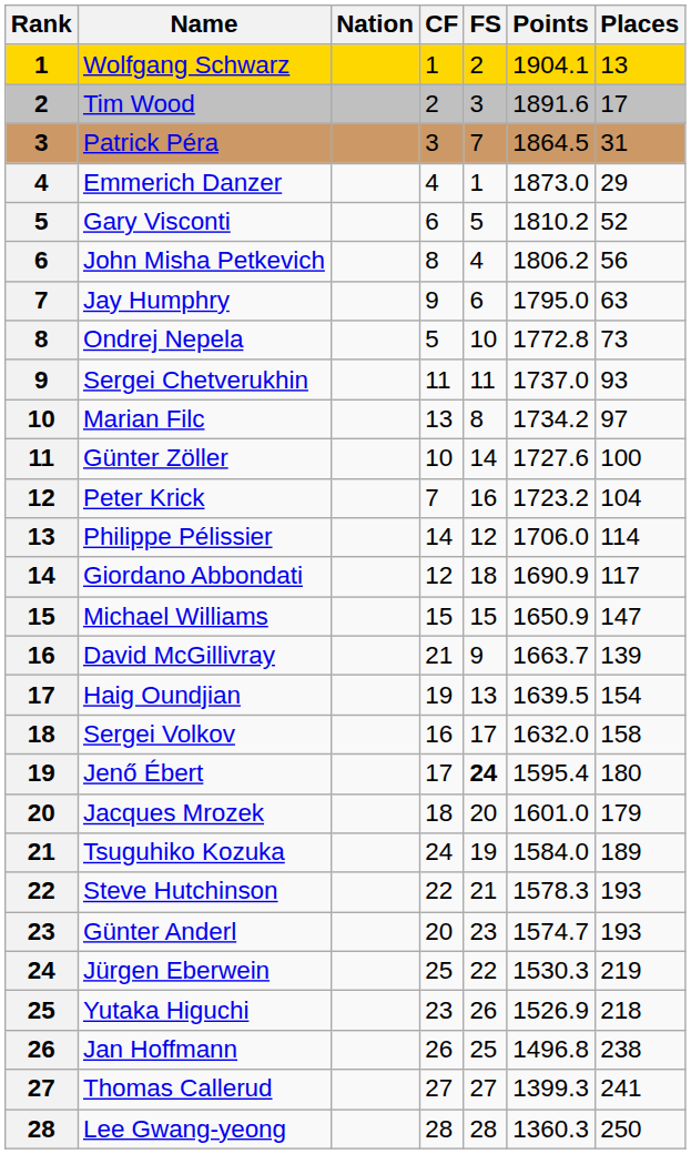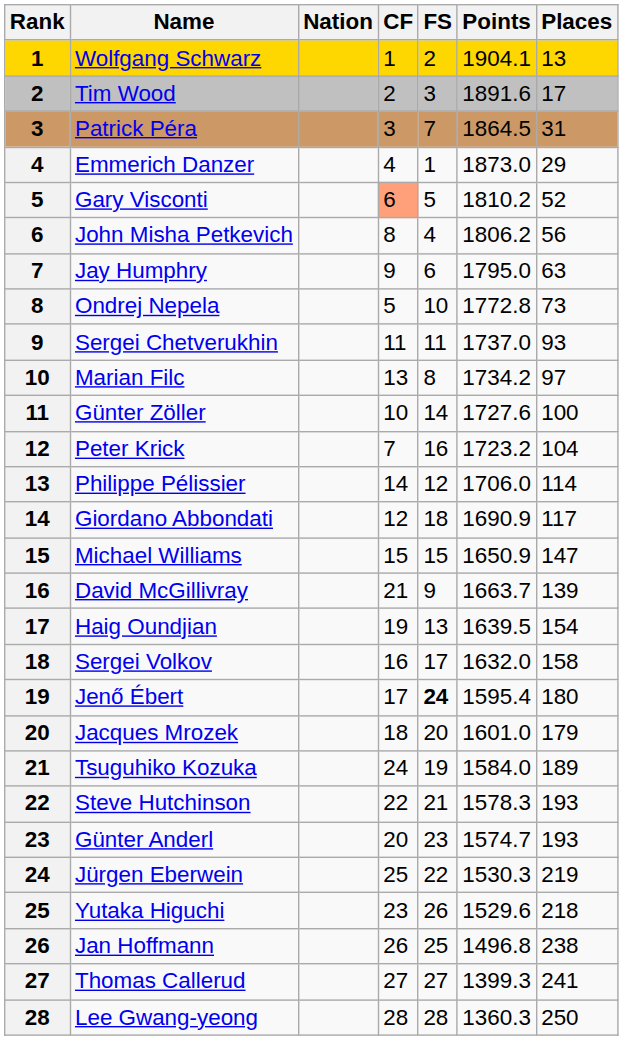Gary Visconti | CF: no background -> lightsalmon background
Yutaka Higuchi | Points: 1526.9 -> 1529.6
